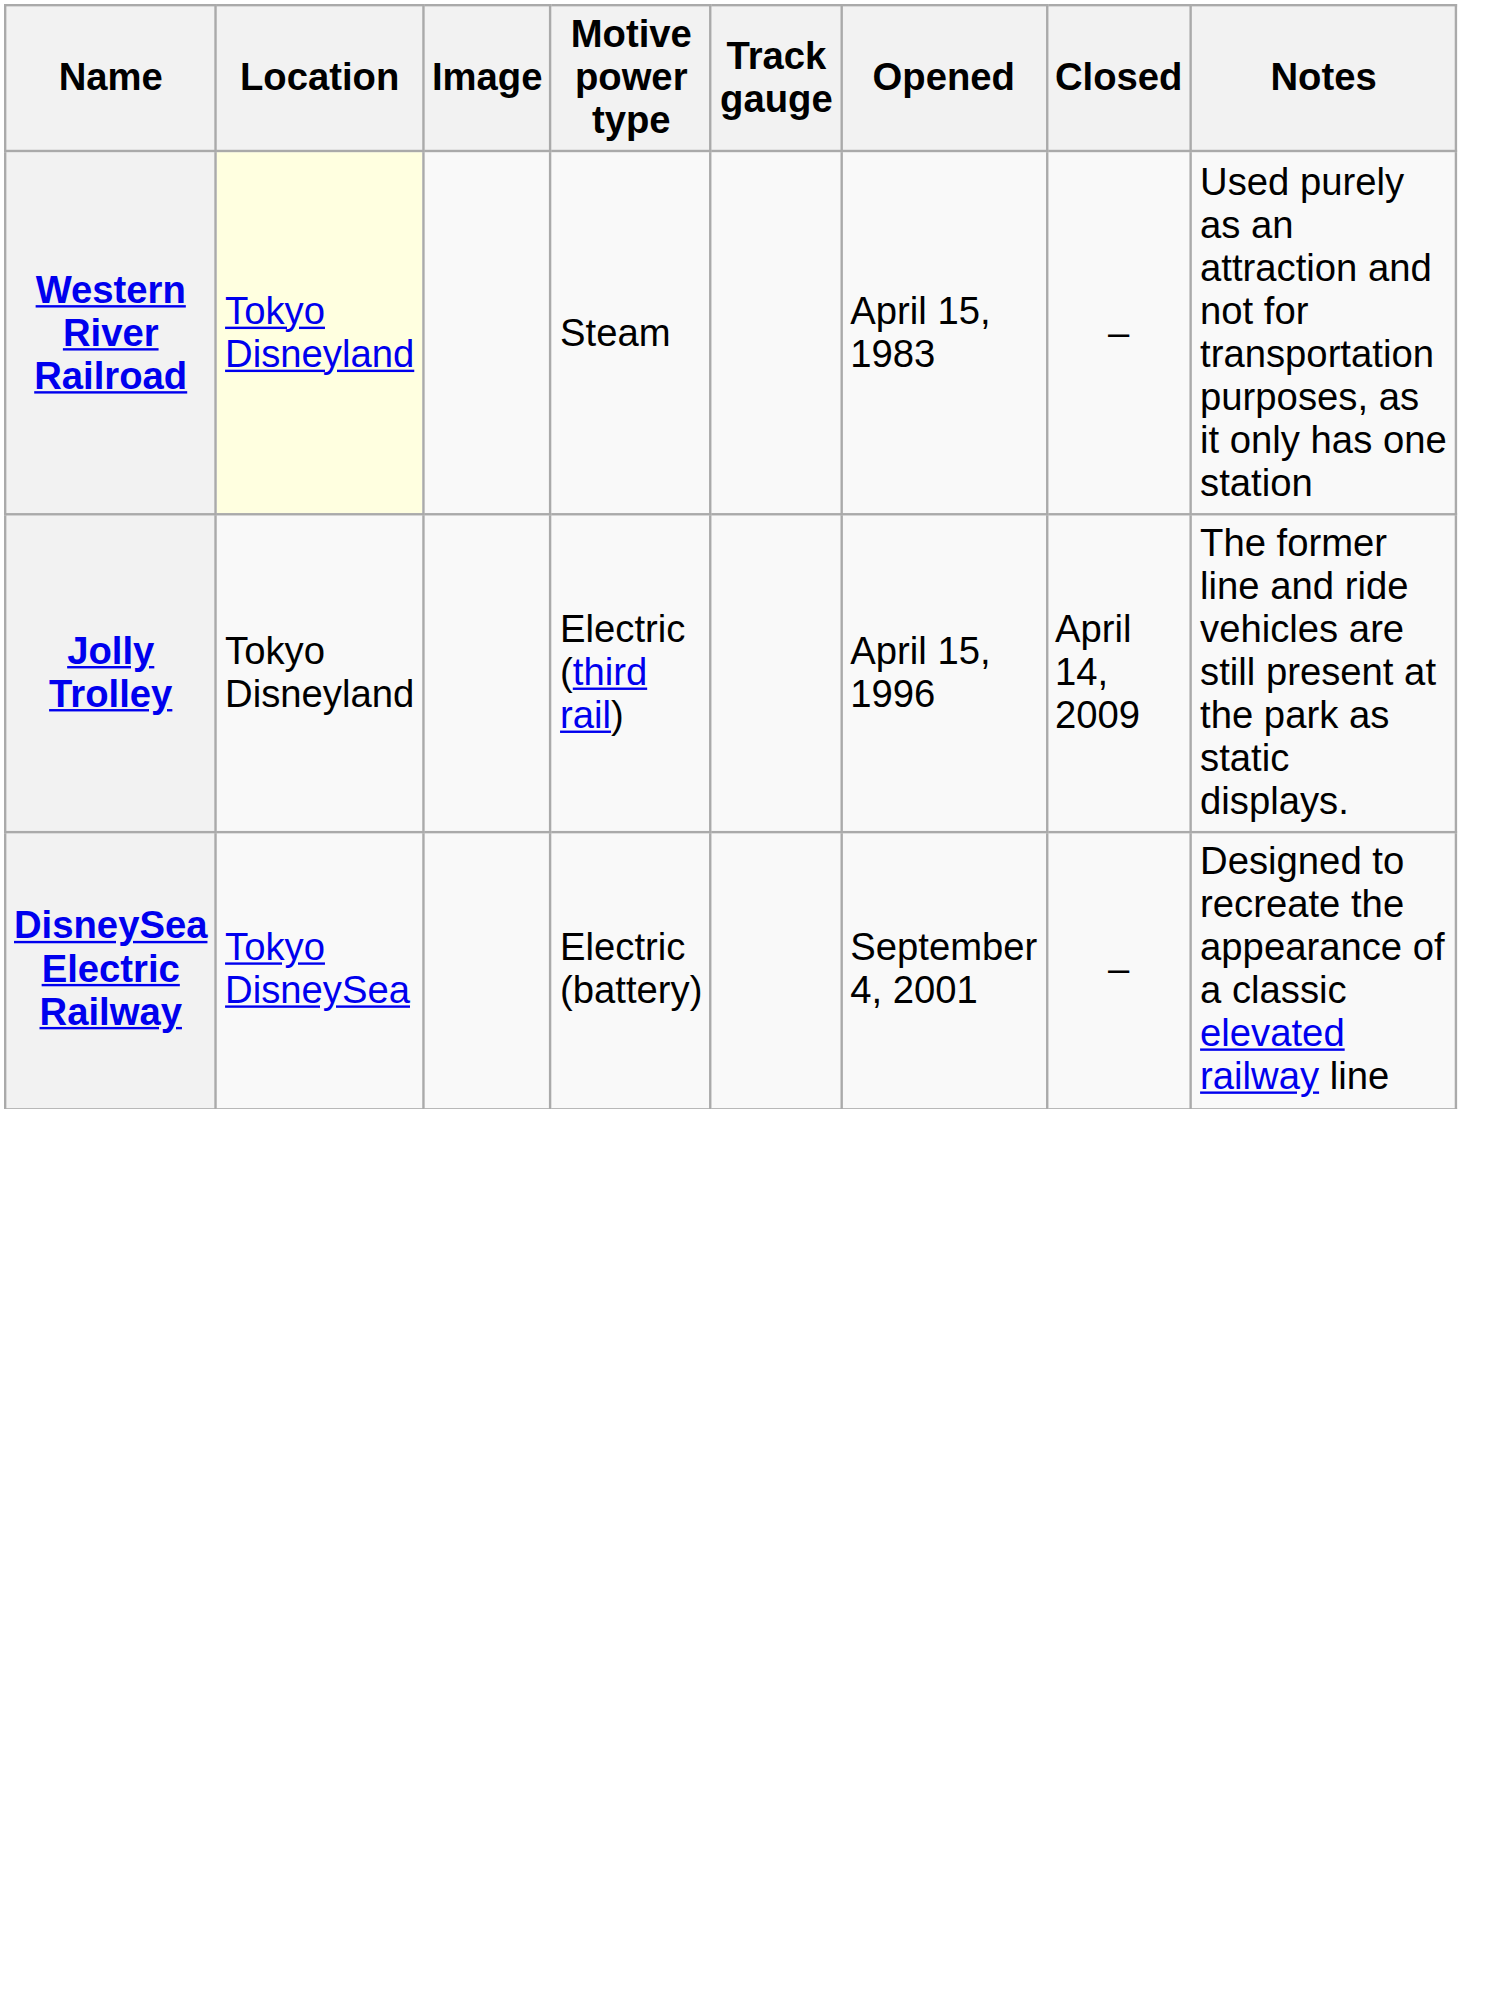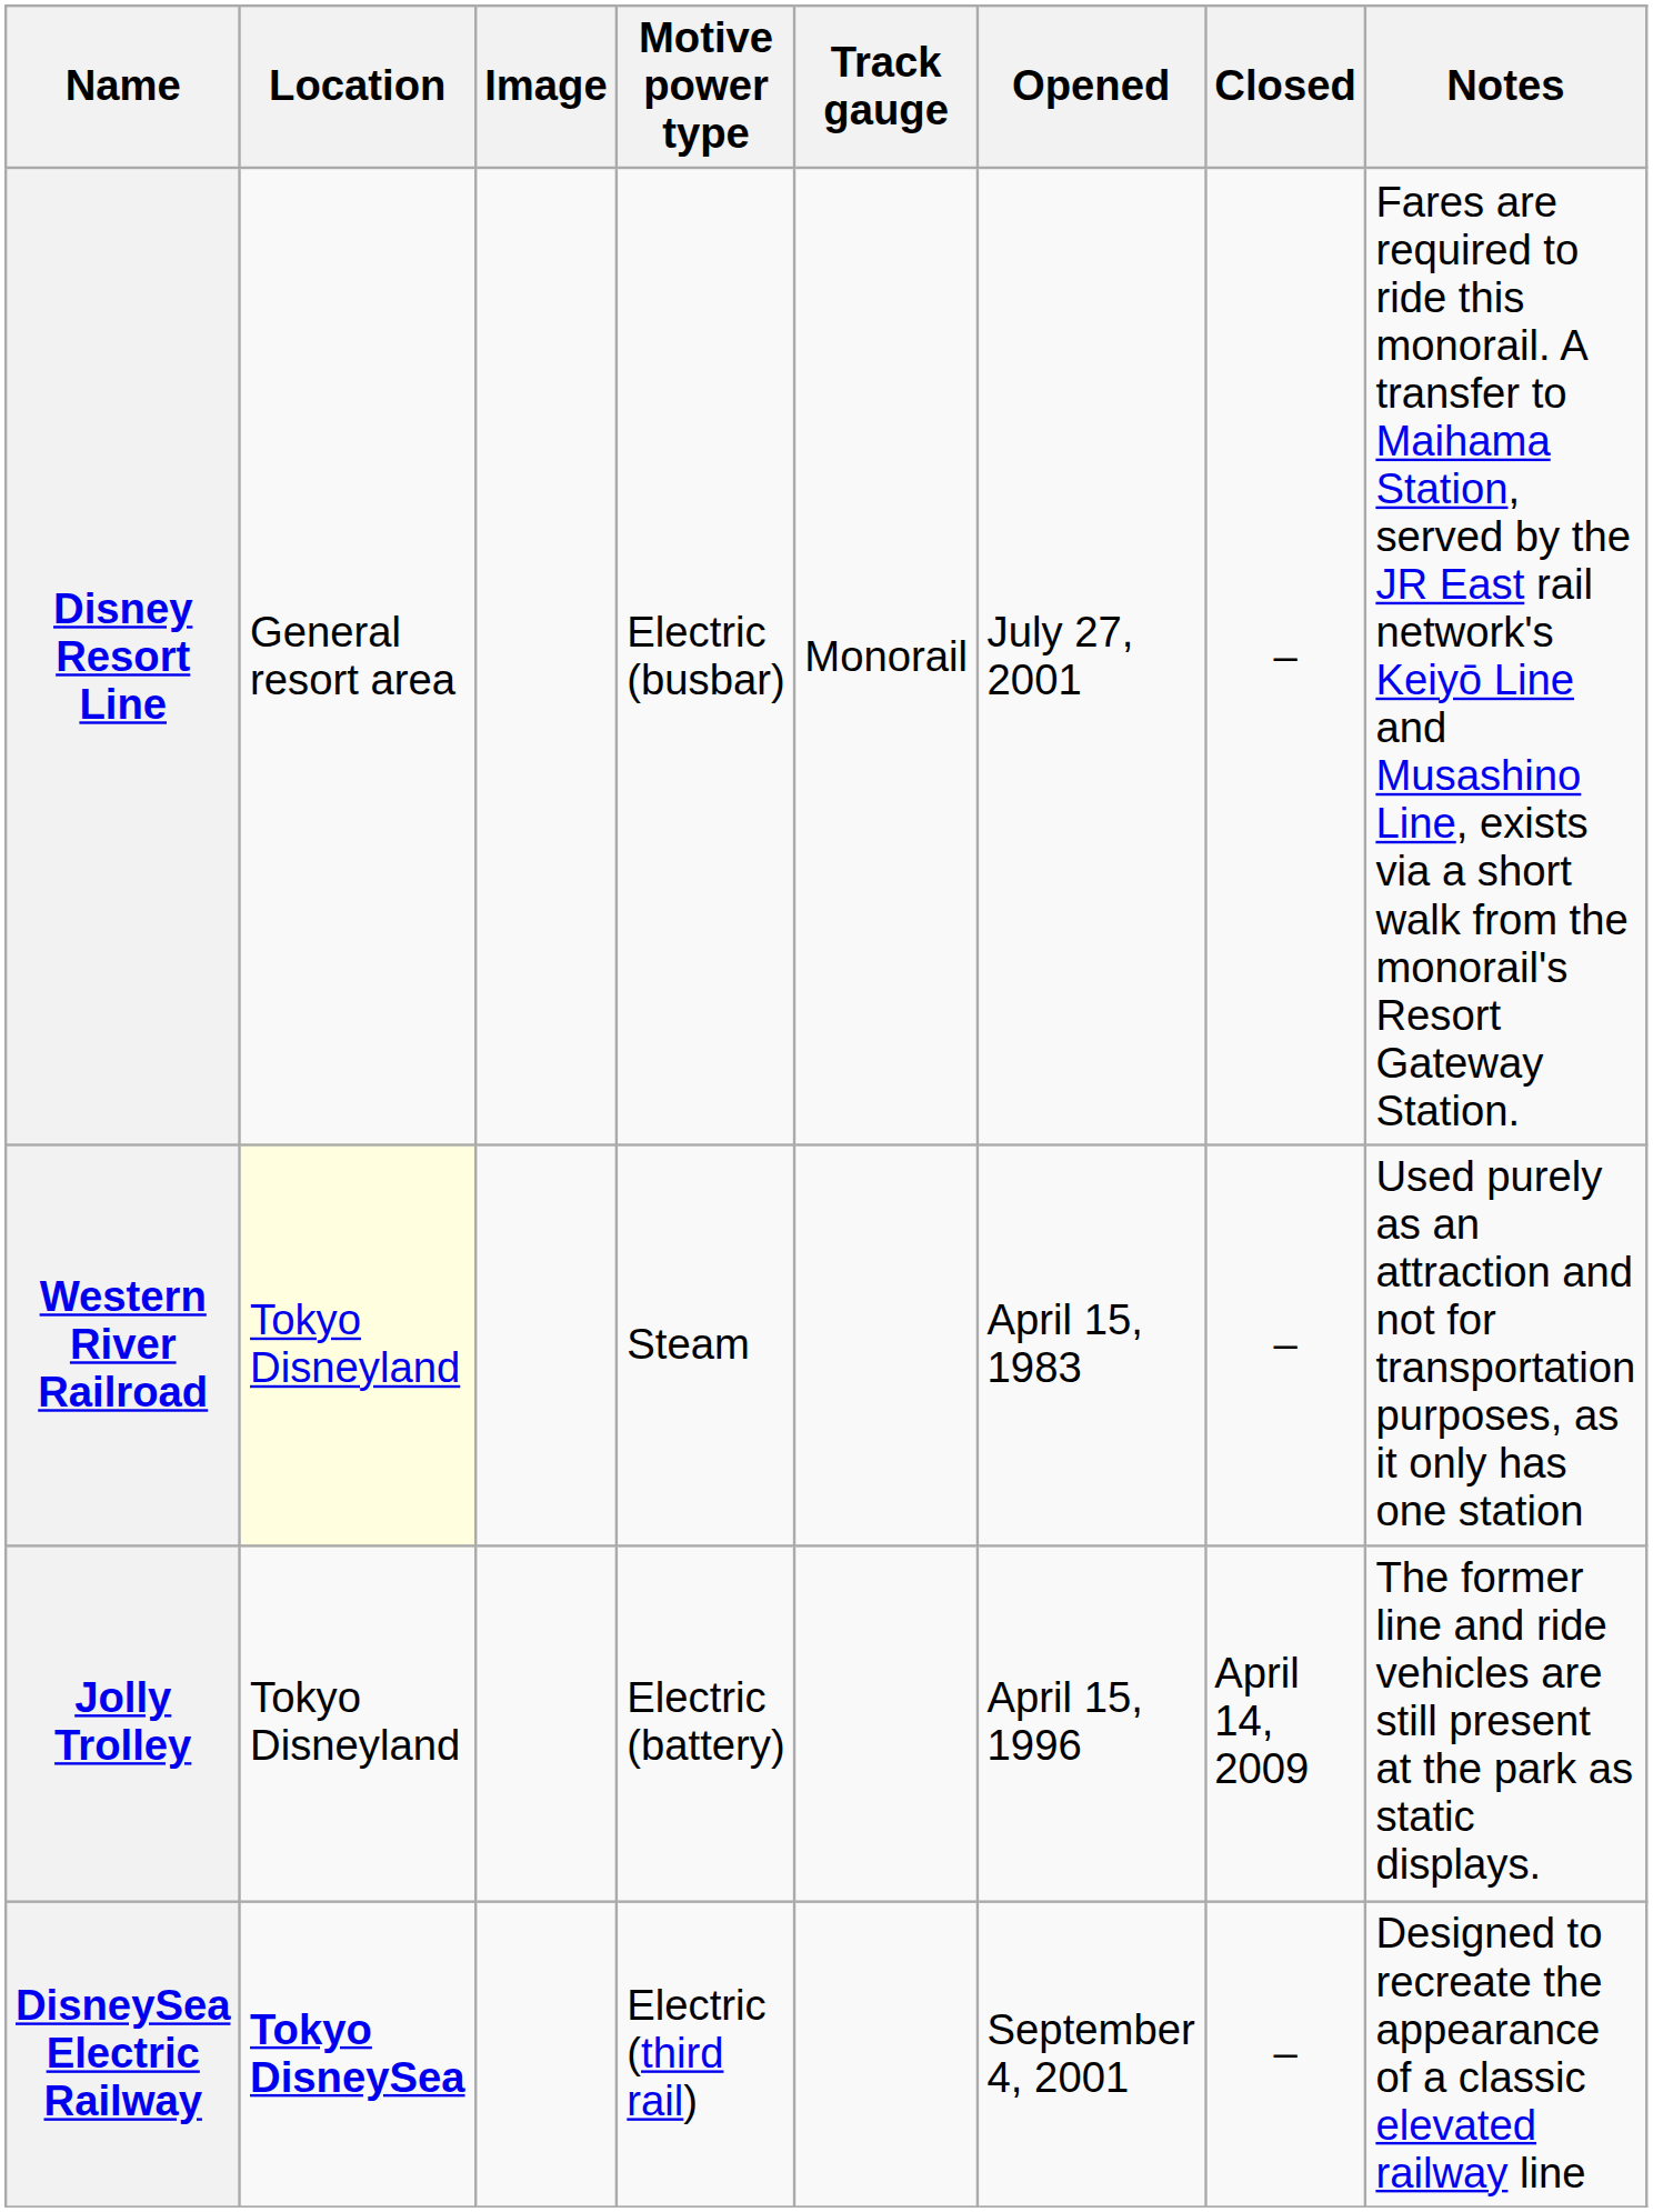+ row: Disney Resort Line | General resort area | Electric (busbar) | Monorail | July 27, 2001 | – | Fares are required to ride this monorail. A transfer to Maihama Station, served by the JR East rail network's Keiyō Line and Musashino Line, exists via a short walk from the monorail's Resort Gateway Station.
Jolly Trolley | Motive power type: Electric (third rail) -> Electric (battery)
DisneySea Electric Railway | Location: normal -> bold
DisneySea Electric Railway | Motive power type: Electric (battery) -> Electric (third rail)
